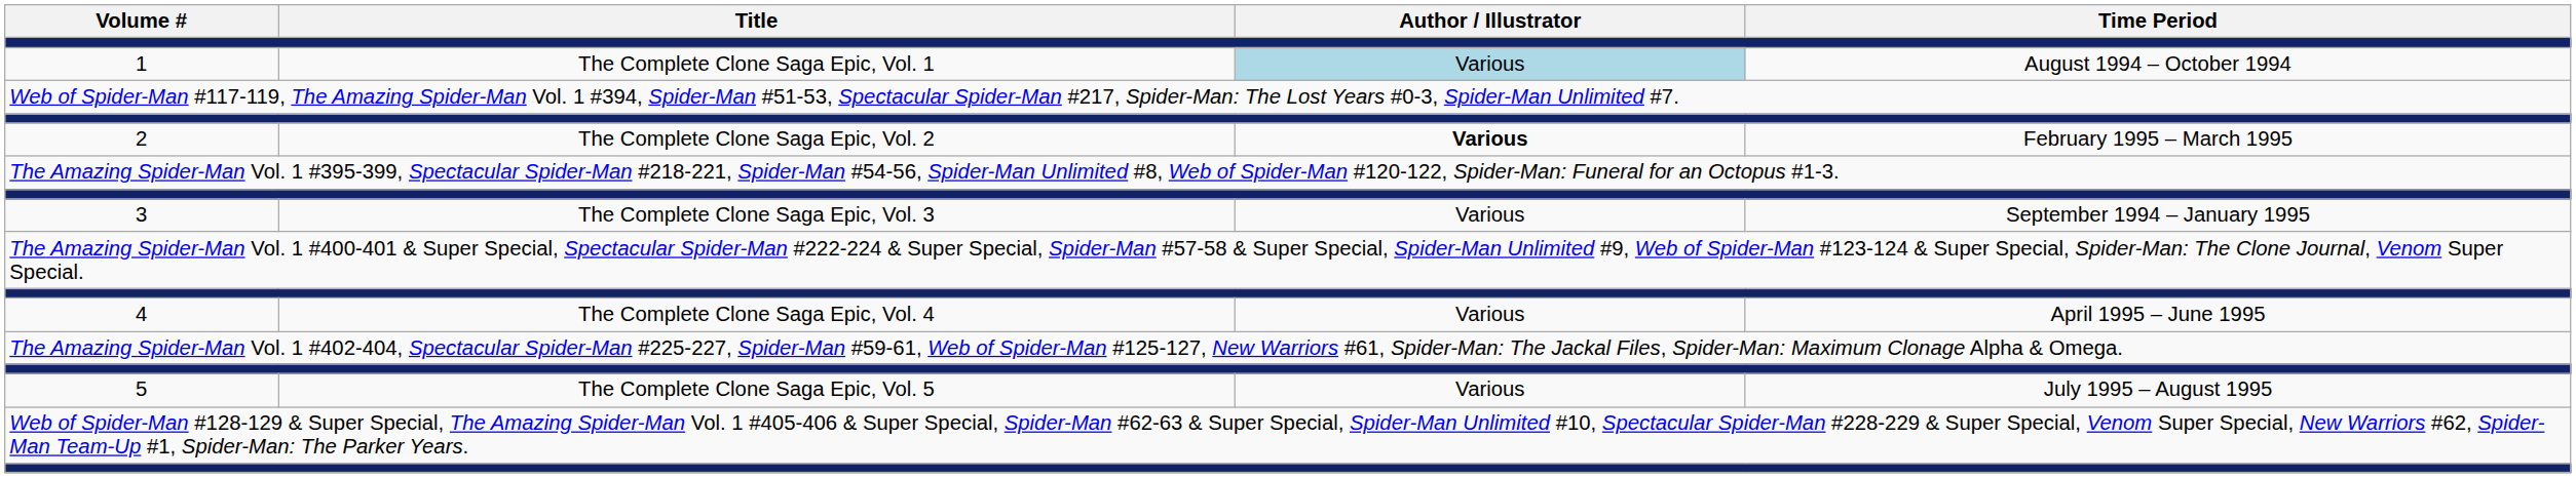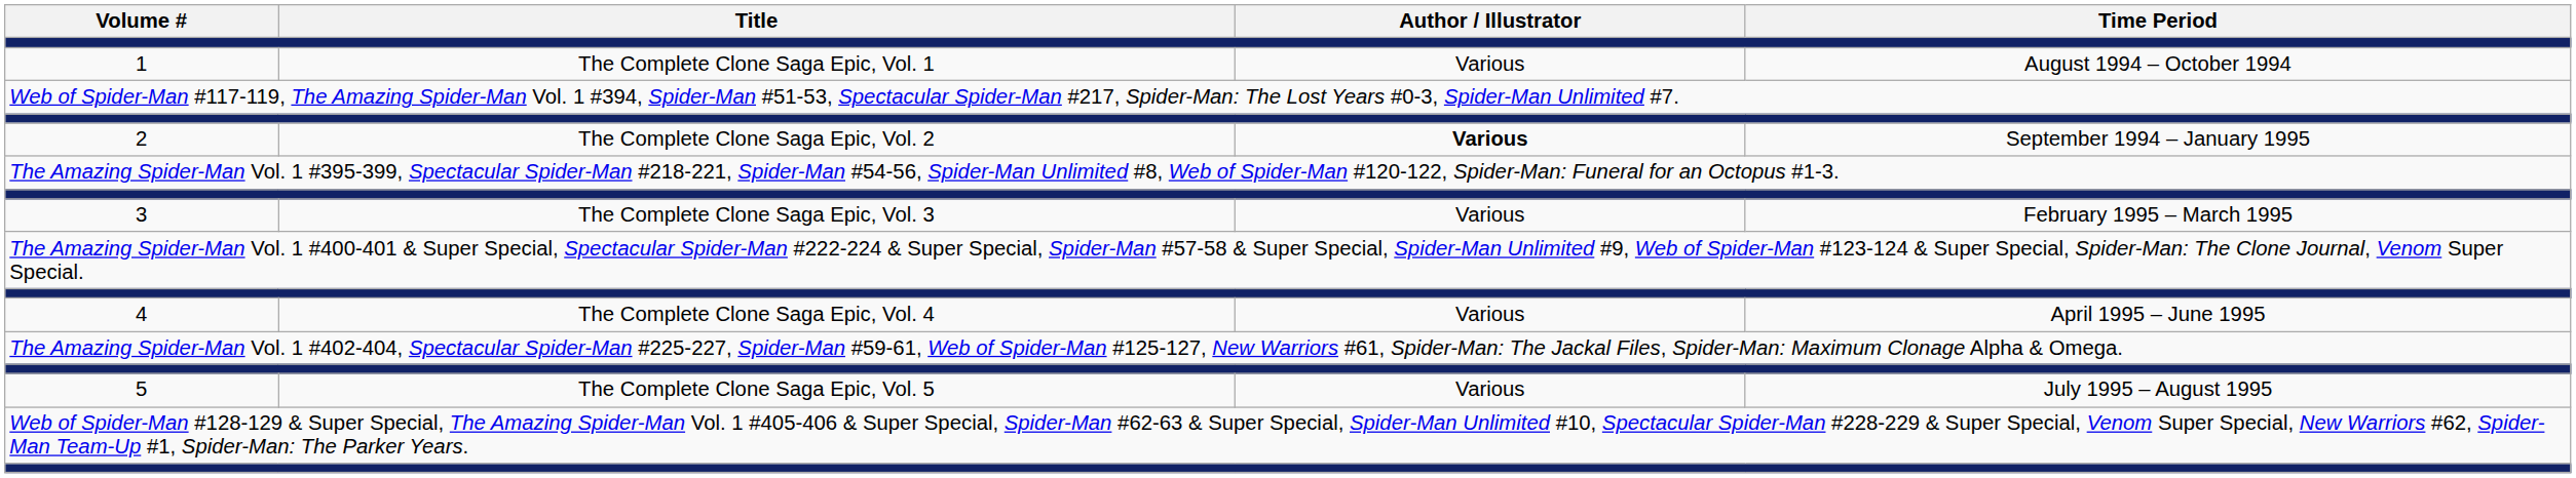1 | Author / Illustrator: lightblue background -> no background
2 | Time Period: February 1995 – March 1995 -> September 1994 – January 1995
3 | Time Period: September 1994 – January 1995 -> February 1995 – March 1995
